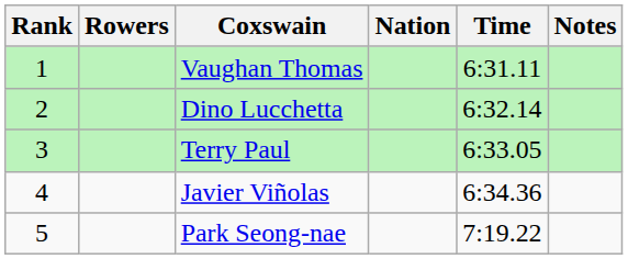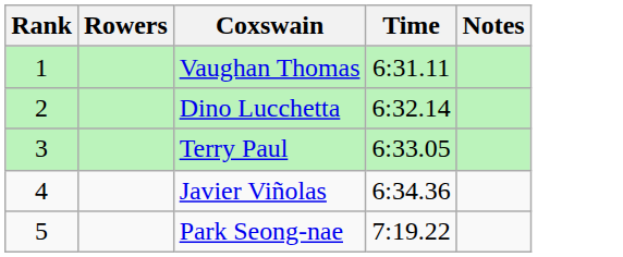- column: Nation
